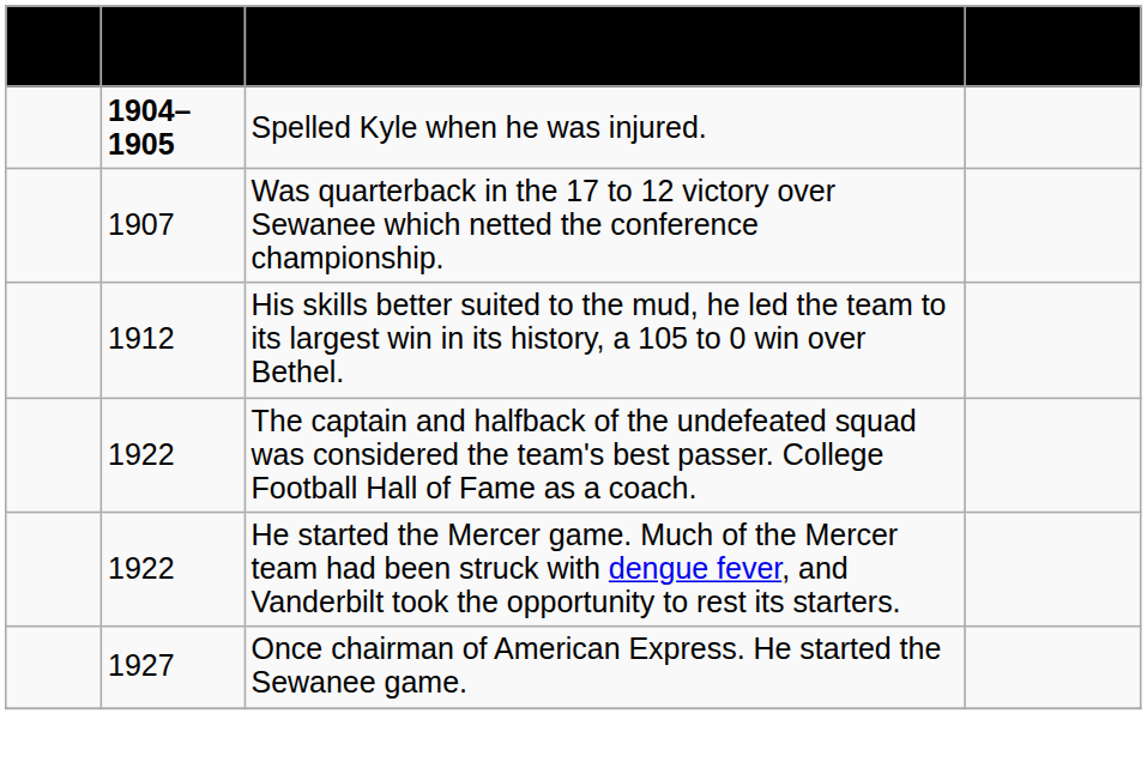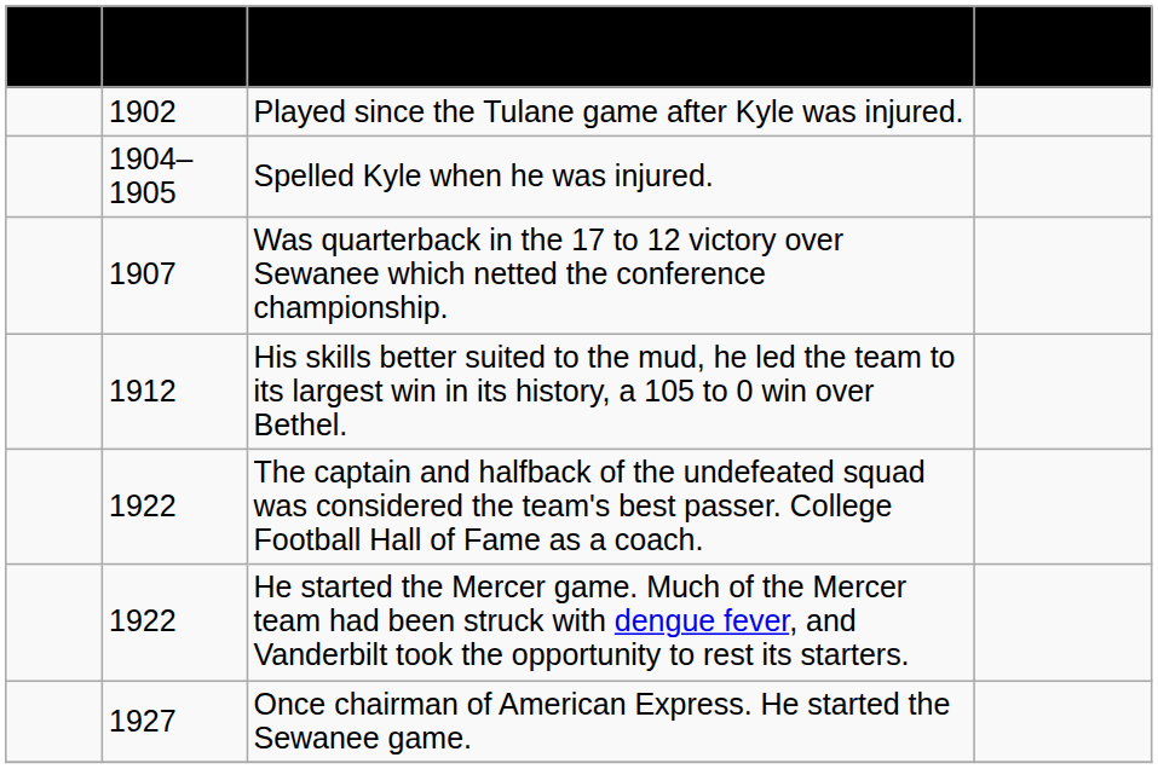+ row: 1902 | Played since the Tulane game after Kyle was injured.
Spelled Kyle when he was injured. | Years Started: bold -> normal
